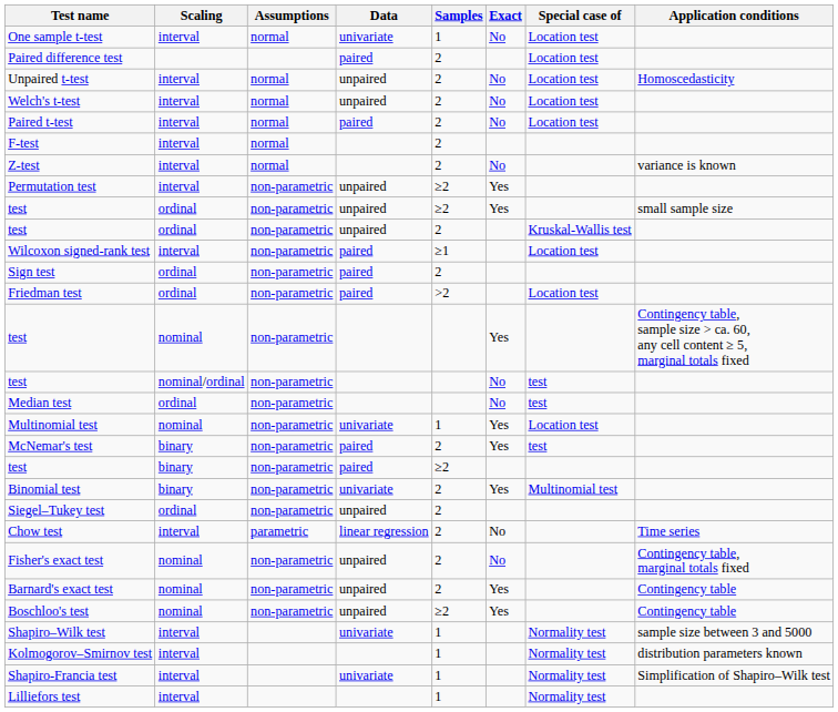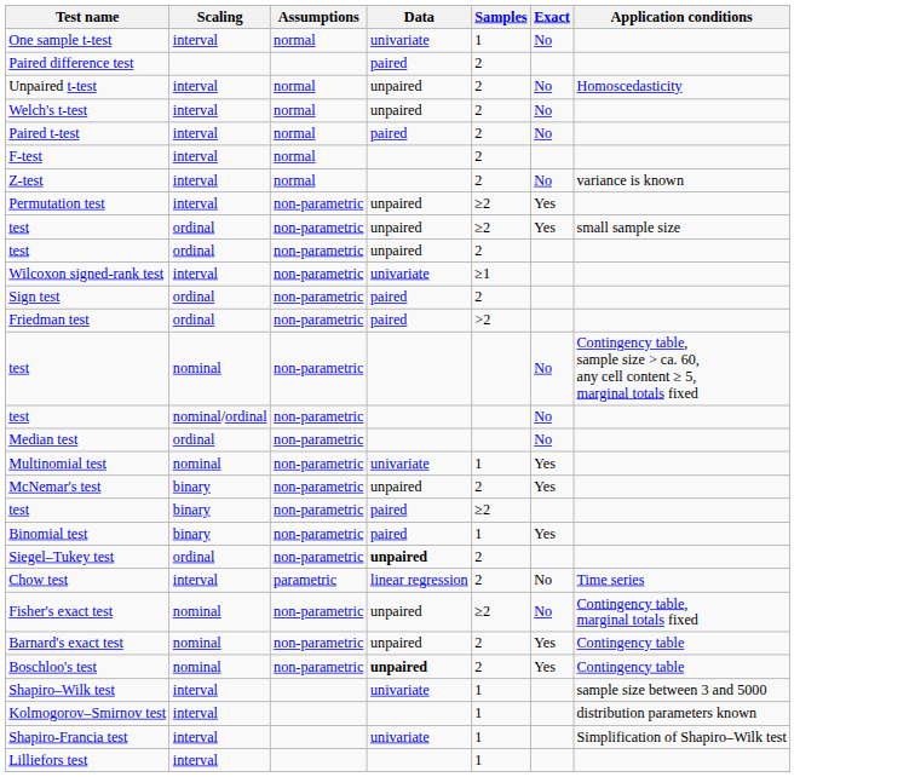- column: Special case of | Location test | Location test | Location test | Location test | Location test | Kruskal-Wallis test | Location test | Location test | test | test | Location test | test | Multinomial test | Normality test | Normality test | Normality test | Normality test
Wilcoxon signed-rank test | Data: paired -> univariate
test / nominal | Exact: Yes -> No
McNemar's test | Data: paired -> unpaired
Binomial test | Data: univariate -> paired
Binomial test | Samples: 2 -> 1
Siegel–Tukey test | Data: normal -> bold
Fisher's exact test | Samples: 2 -> ≥2
Boschloo's test | Data: normal -> bold
Boschloo's test | Samples: ≥2 -> 2
